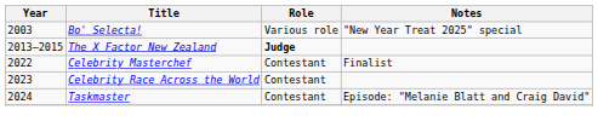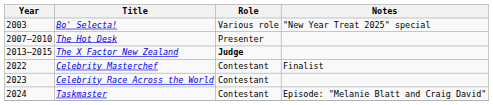+ row: 2007–2010 | The Hot Desk | Presenter
